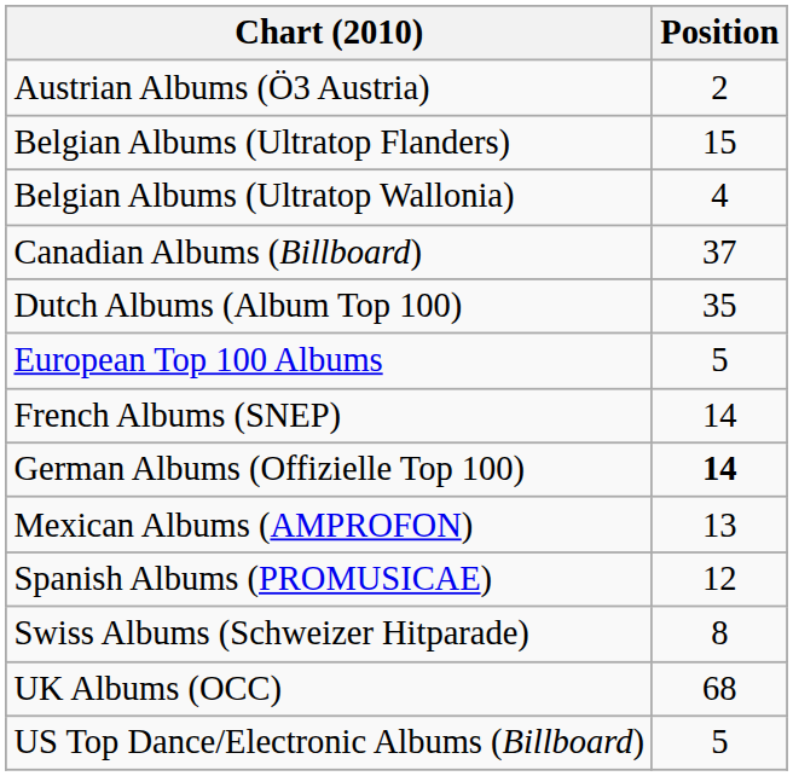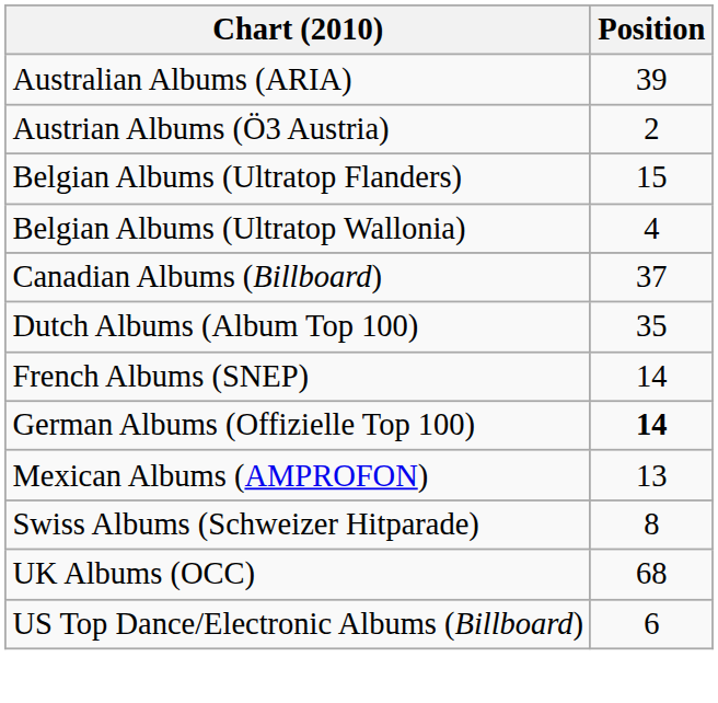+ row: Australian Albums (ARIA) | 39
- row: European Top 100 Albums | 5
- row: Spanish Albums (PROMUSICAE) | 12
US Top Dance/Electronic Albums (Billboard) | Position: 5 -> 6
